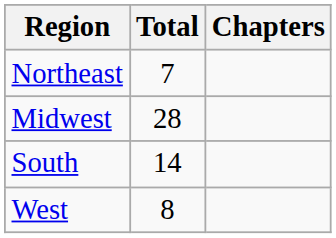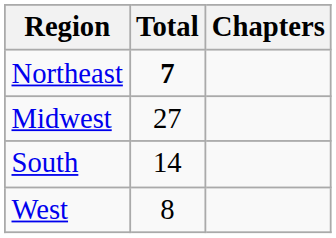Northeast | Total: normal -> bold
Midwest | Total: 28 -> 27
